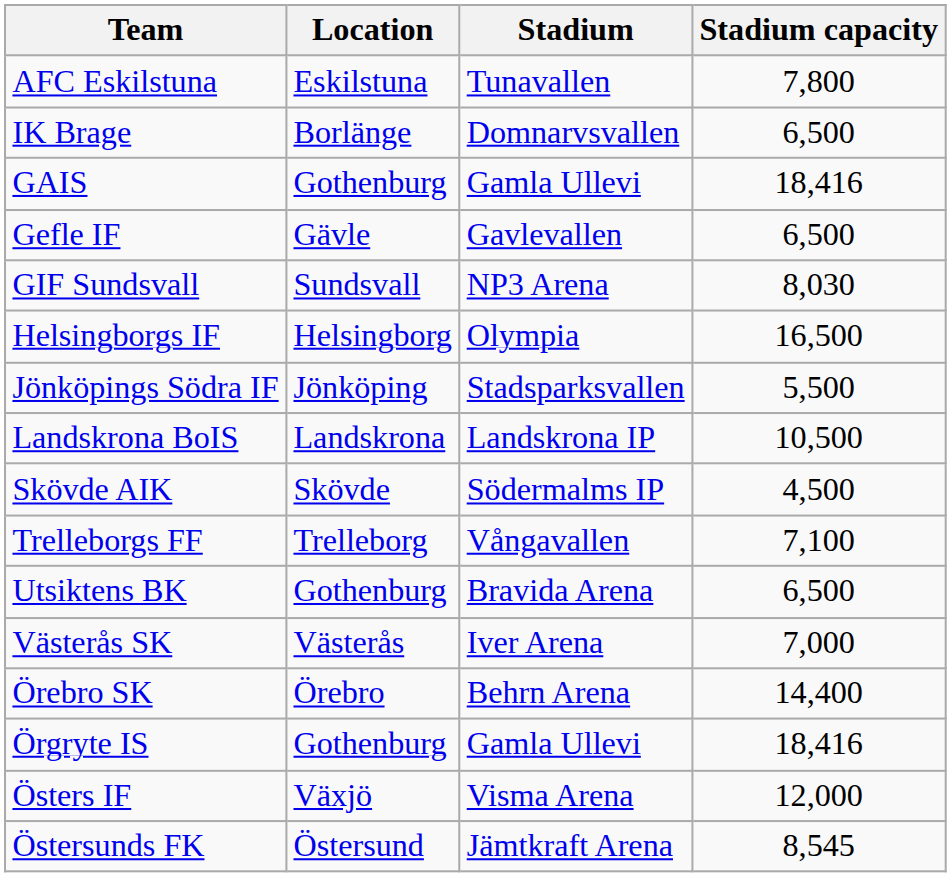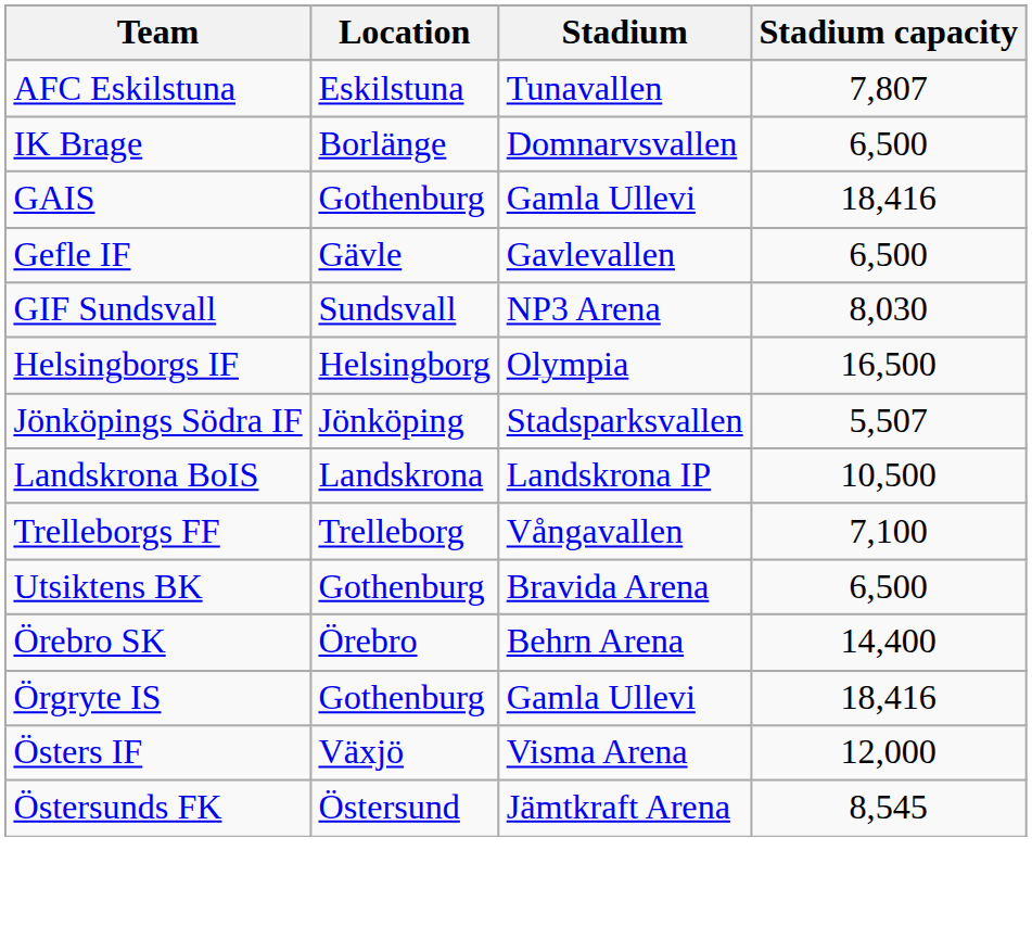AFC Eskilstuna | Stadium capacity: 7,800 -> 7,807
Jönköpings Södra IF | Stadium capacity: 5,500 -> 5,507
- row: Skövde AIK | Skövde | Södermalms IP | 4,500
- row: Västerås SK | Västerås | Iver Arena | 7,000
